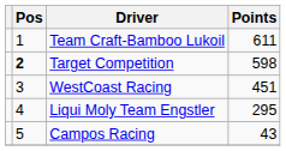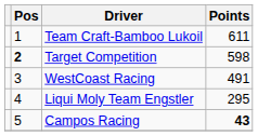WestCoast Racing | Points: 451 -> 491
Campos Racing | Points: normal -> bold
